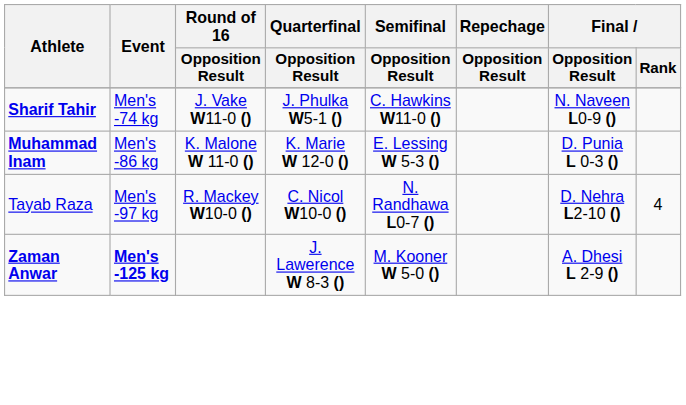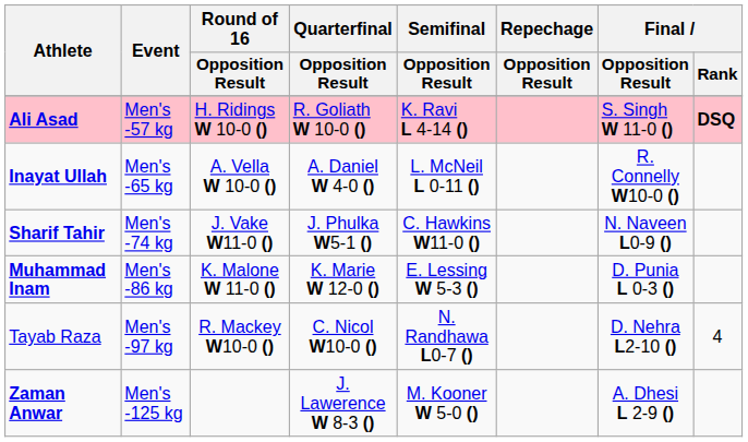+ row: Ali Asad | Men's -57 kg | H. Ridings W 10-0 () | R. Goliath W 10-0 () | K. Ravi L 4-14 () | S. Singh W 11-0 () | DSQ
+ row: Inayat Ullah | Men's -65 kg | A. Vella W 10-0 () | A. Daniel W 4-0 () | L. McNeil L 0-11 () | R. Connelly W10-0 ()
Zaman Anwar | Event: bold -> normal
